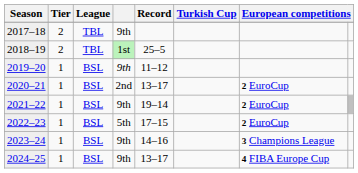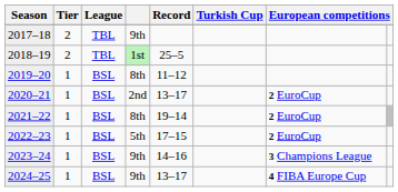2019–20 | column 4: 9th -> 8th
2021–22 | column 4: 9th -> 8th
